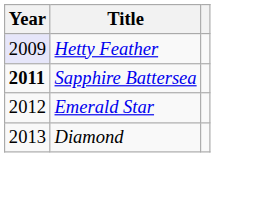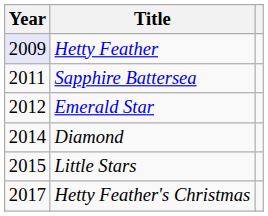Sapphire Battersea | Year: bold -> normal
Diamond | Year: 2013 -> 2014
+ row: 2015 | Little Stars
+ row: 2017 | Hetty Feather's Christmas
